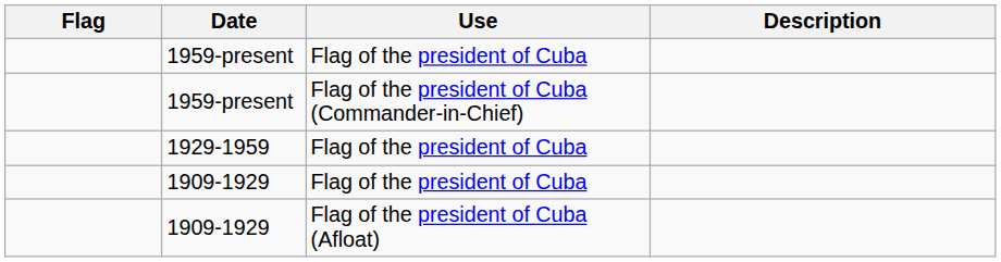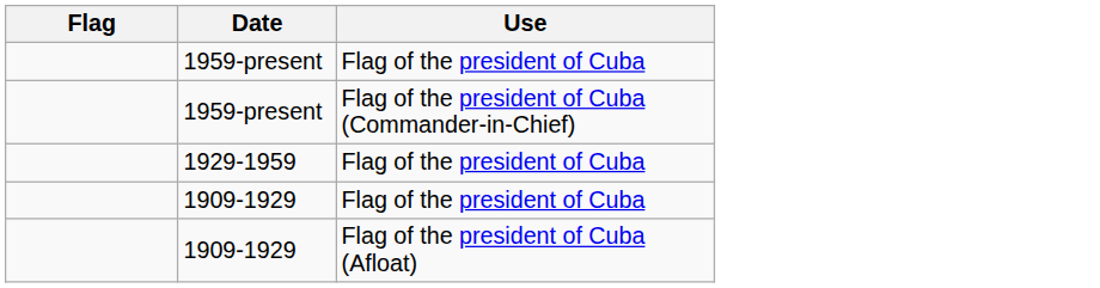- column: Description
